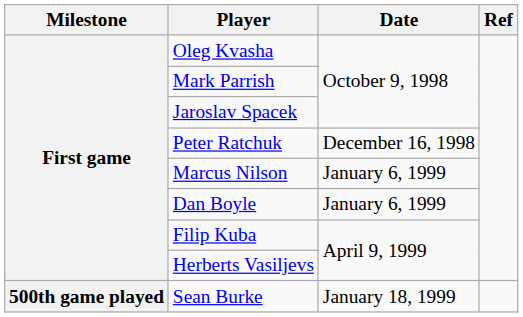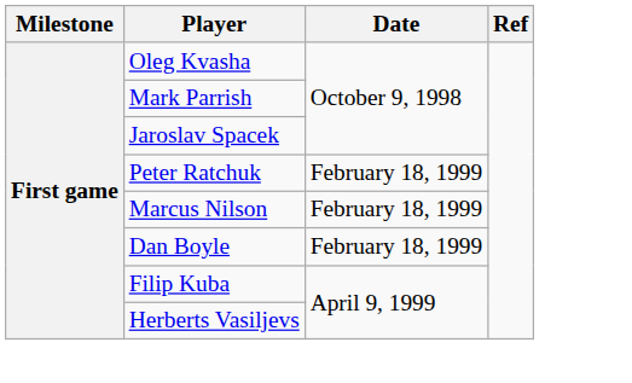Peter Ratchuk | Date: December 16, 1998 -> February 18, 1999
Marcus Nilson | Date: January 6, 1999 -> February 18, 1999
Dan Boyle | Date: January 6, 1999 -> February 18, 1999
- row: 500th game played | Sean Burke | January 18, 1999
